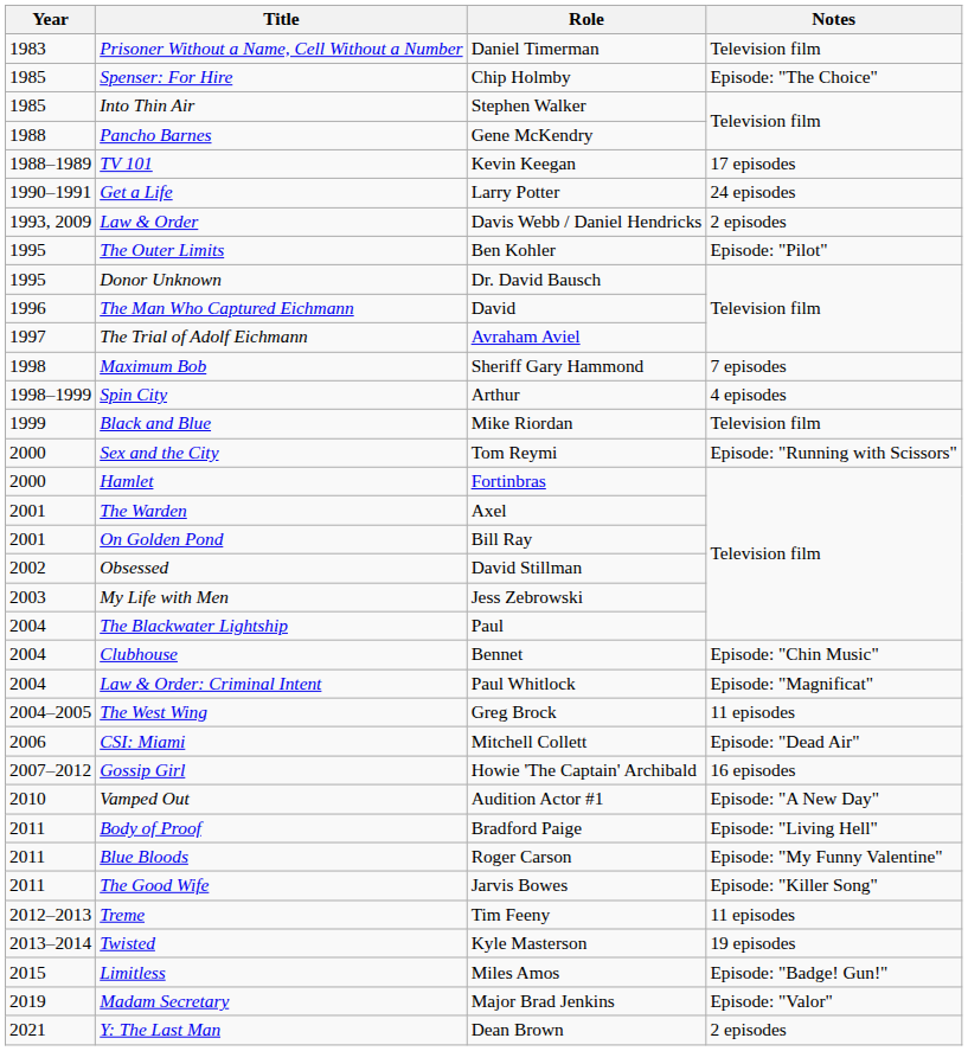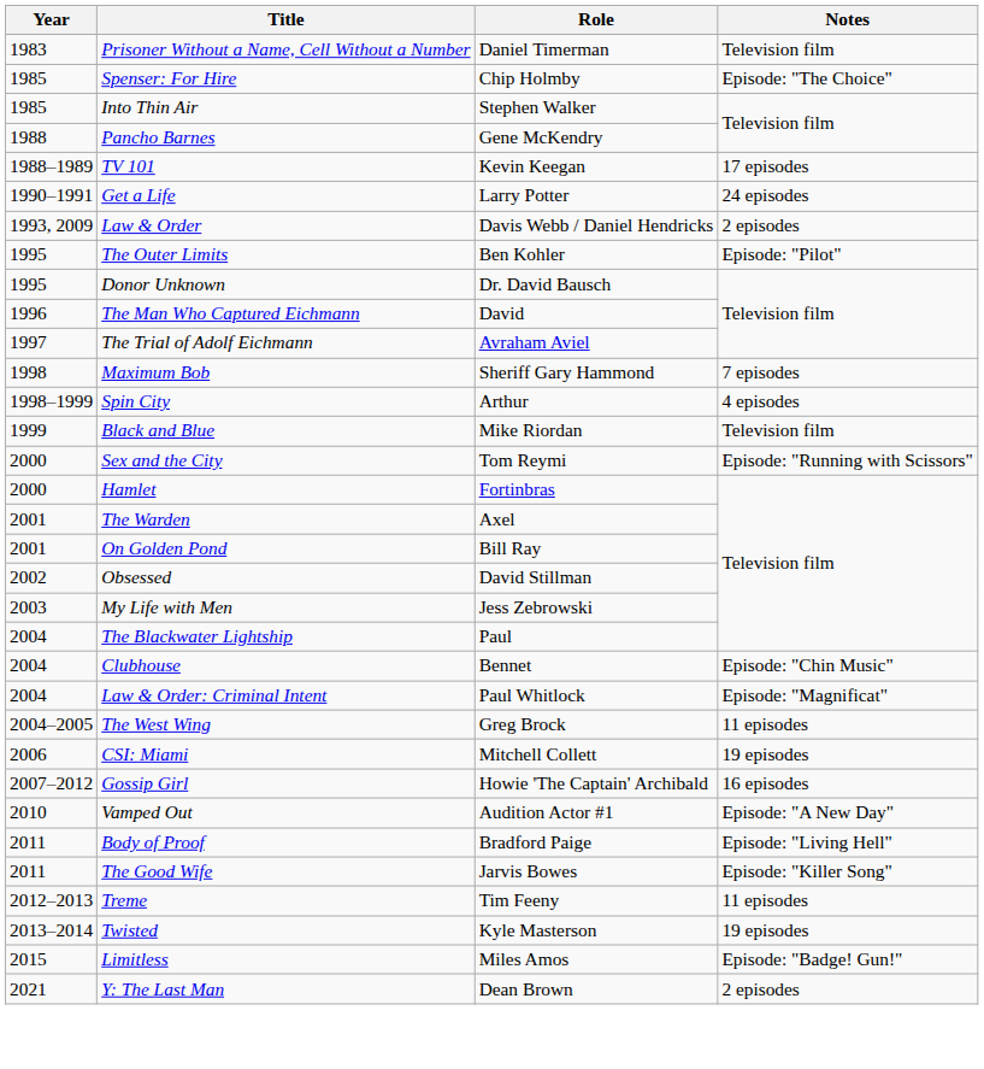CSI: Miami | Notes: Episode: "Dead Air" -> 19 episodes
- row: 2011 | Blue Bloods | Roger Carson | Episode: "My Funny Valentine"
- row: 2019 | Madam Secretary | Major Brad Jenkins | Episode: "Valor"
